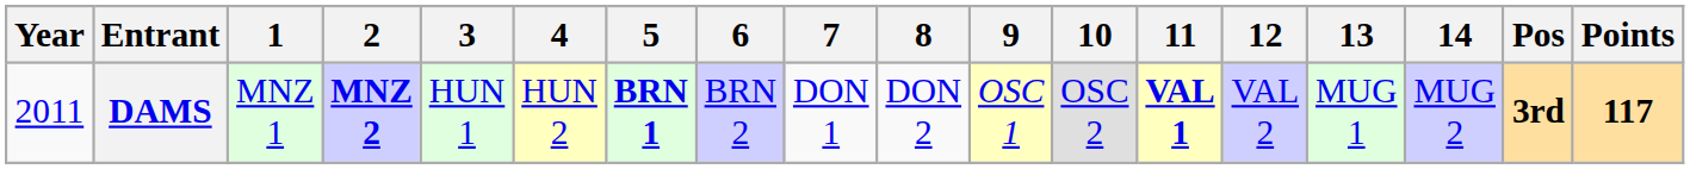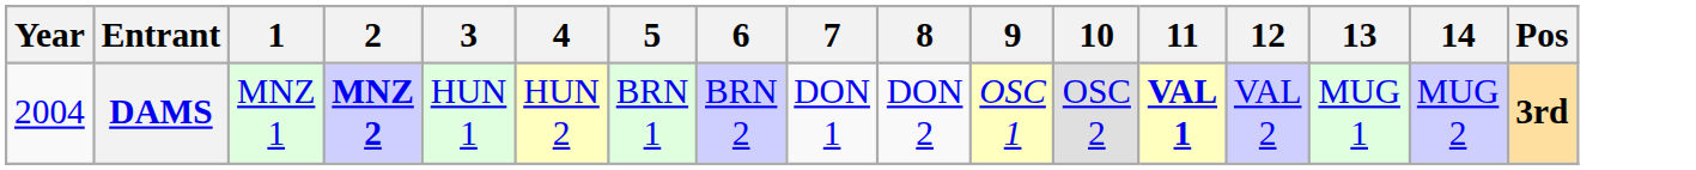- column: Points | 117
DAMS | Year: 2011 -> 2004
DAMS | 5: bold -> normal
